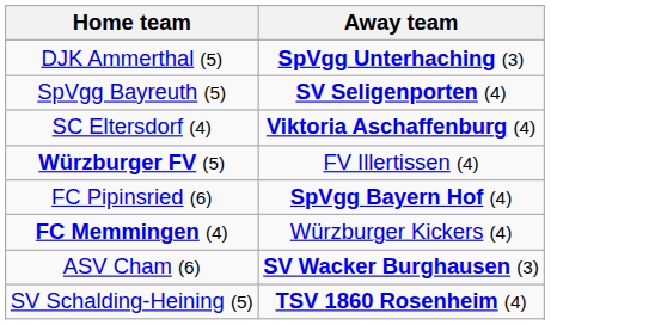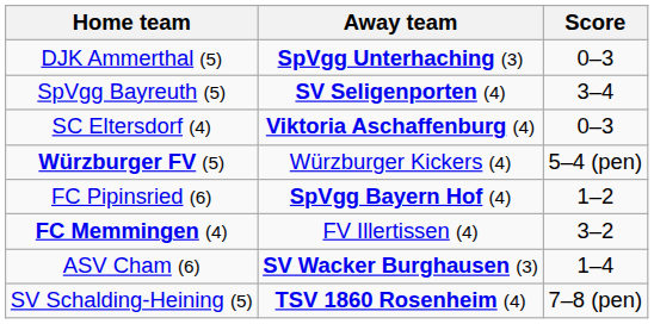+ column: Score | 0–3 | 3–4 | 0–3 | 5–4 (pen) | 1–2 | 3–2 | 1–4 | 7–8 (pen)
Würzburger FV (5) | Away team: FV Illertissen (4) -> Würzburger Kickers (4)
FC Memmingen (4) | Away team: Würzburger Kickers (4) -> FV Illertissen (4)
